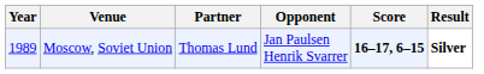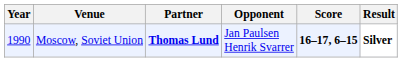Moscow, Soviet Union | Year: 1989 -> 1990
Moscow, Soviet Union | Partner: normal -> bold
